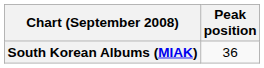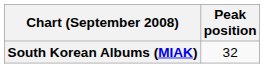South Korean Albums (MIAK) | Peak position: 36 -> 32
